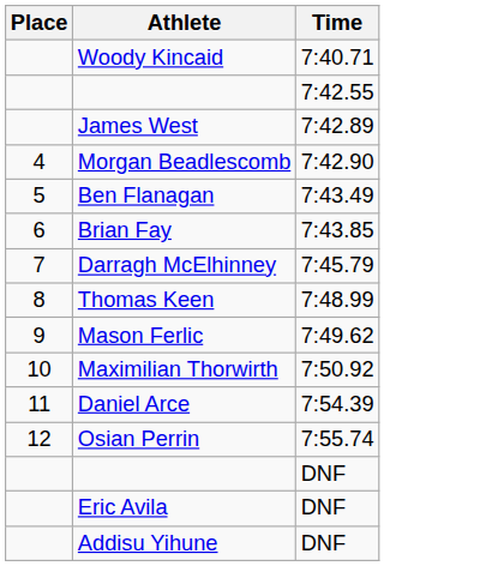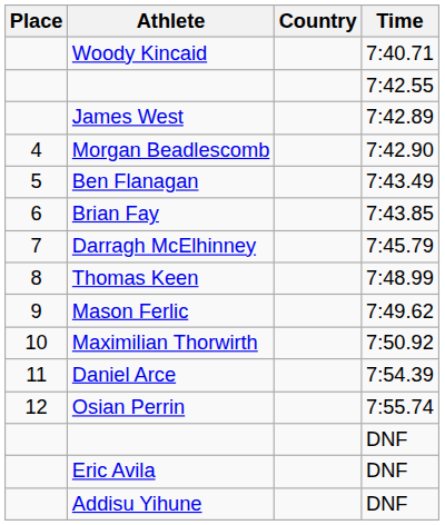+ column: Country
